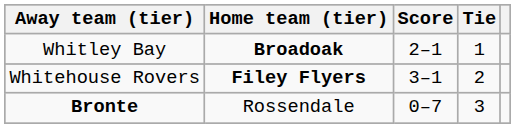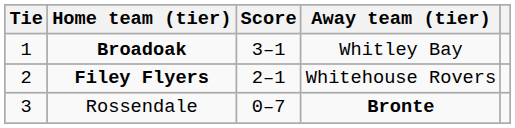columns swapped: Tie <-> Away team (tier)
Broadoak | Score: 2–1 -> 3–1
Filey Flyers | Score: 3–1 -> 2–1
